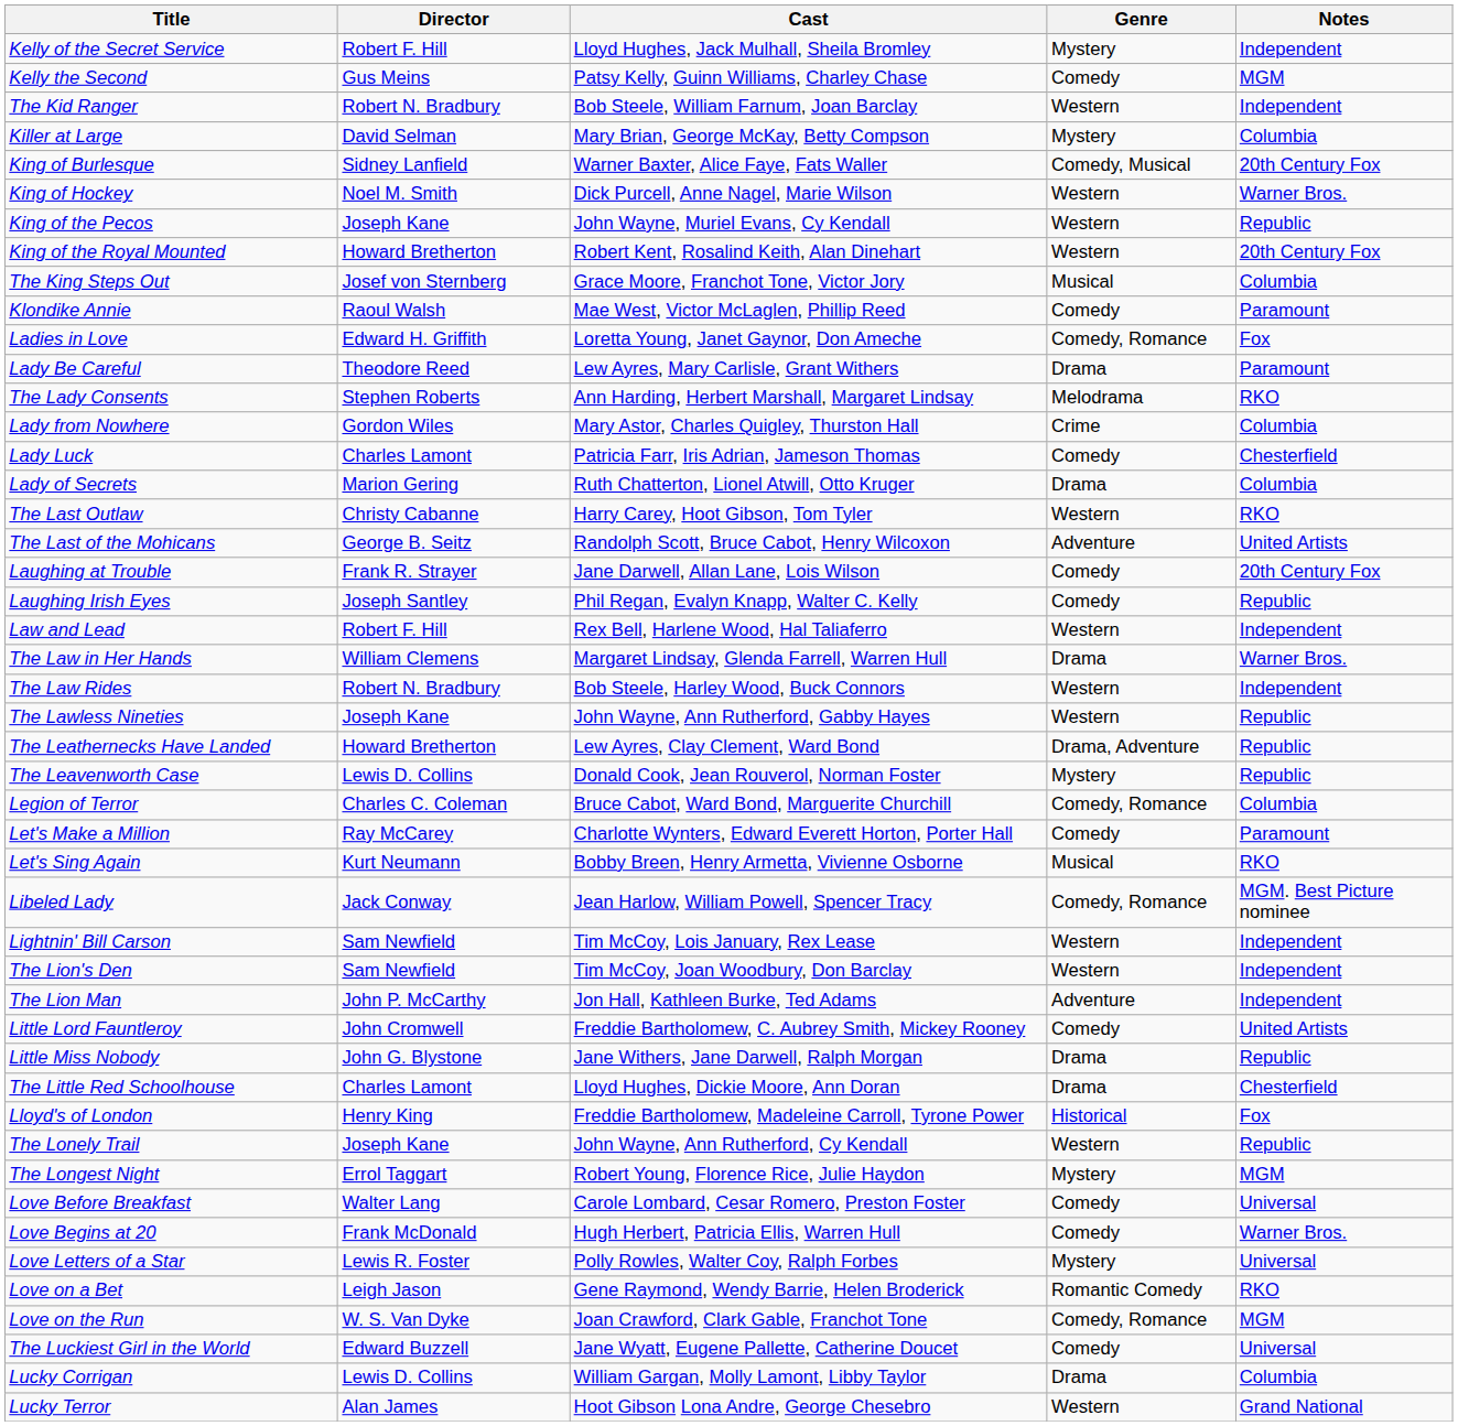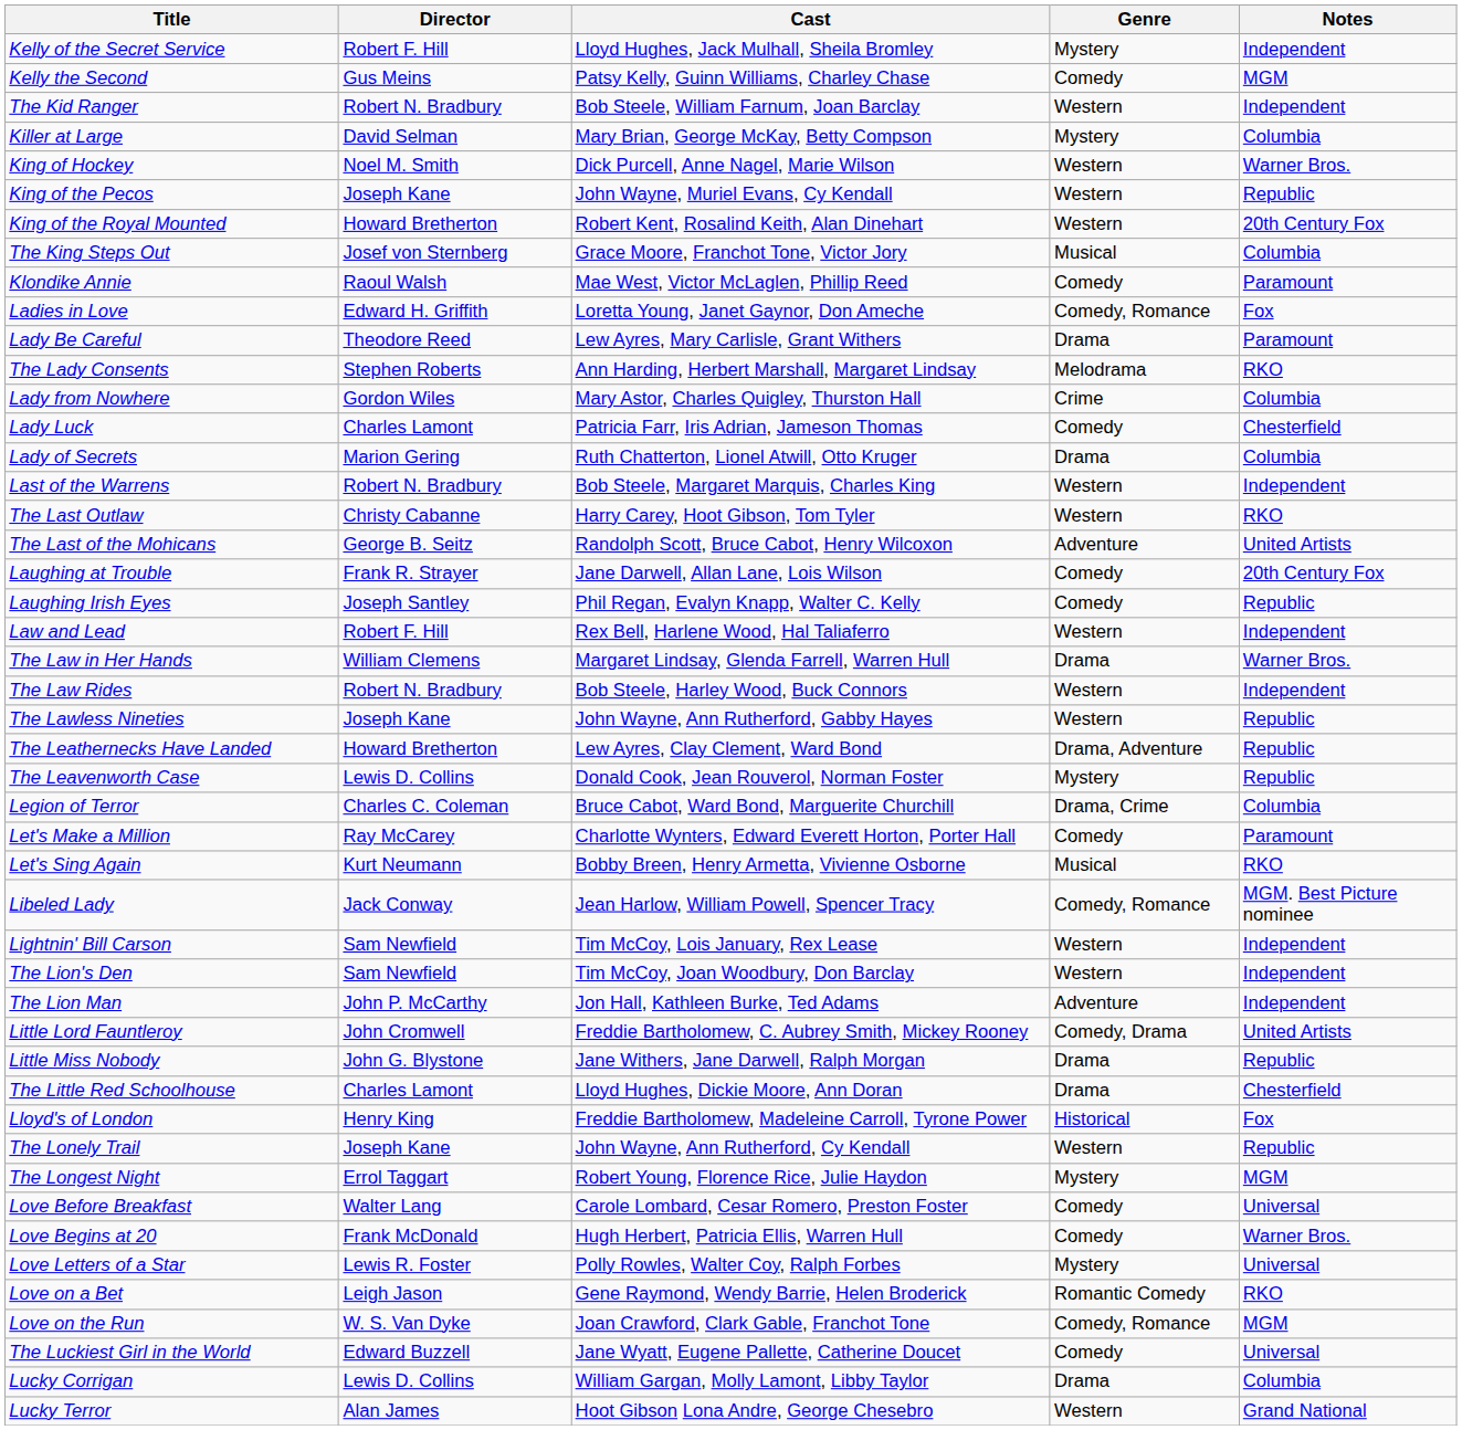- row: King of Burlesque | Sidney Lanfield | Warner Baxter, Alice Faye, Fats Waller | Comedy, Musical | 20th Century Fox
+ row: Last of the Warrens | Robert N. Bradbury | Bob Steele, Margaret Marquis, Charles King | Western | Independent
Legion of Terror | Genre: Comedy, Romance -> Drama, Crime
Little Lord Fauntleroy | Genre: Comedy -> Comedy, Drama
